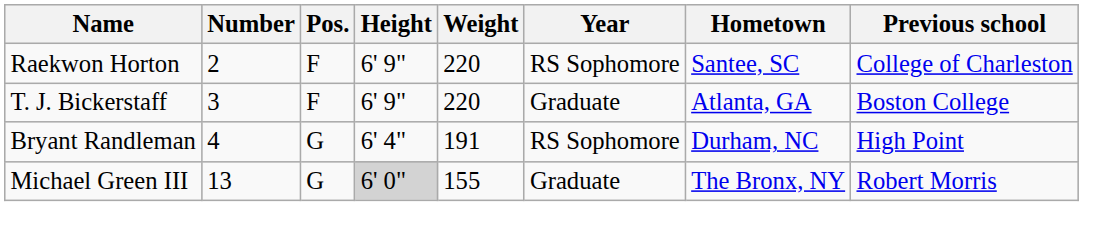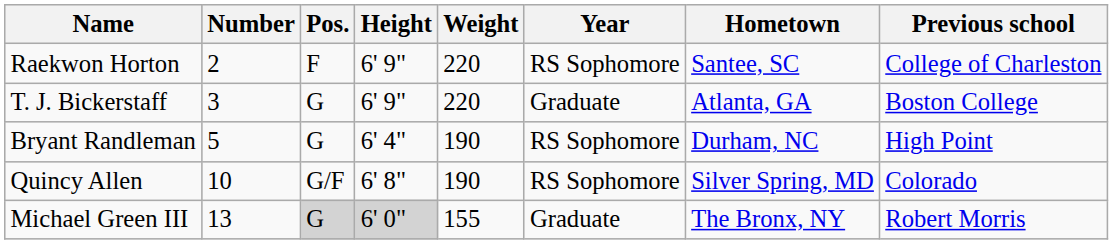T. J. Bickerstaff | Pos.: F -> G
Bryant Randleman | Number: 4 -> 5
Bryant Randleman | Weight: 191 -> 190
+ row: Quincy Allen | 10 | G/F | 6' 8" | 190 | RS Sophomore | Silver Spring, MD | Colorado
Michael Green III | Pos.: no background -> lightgrey background
